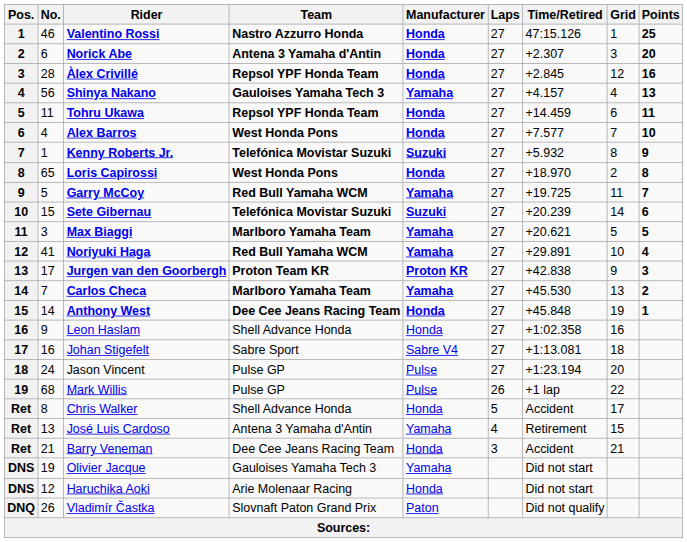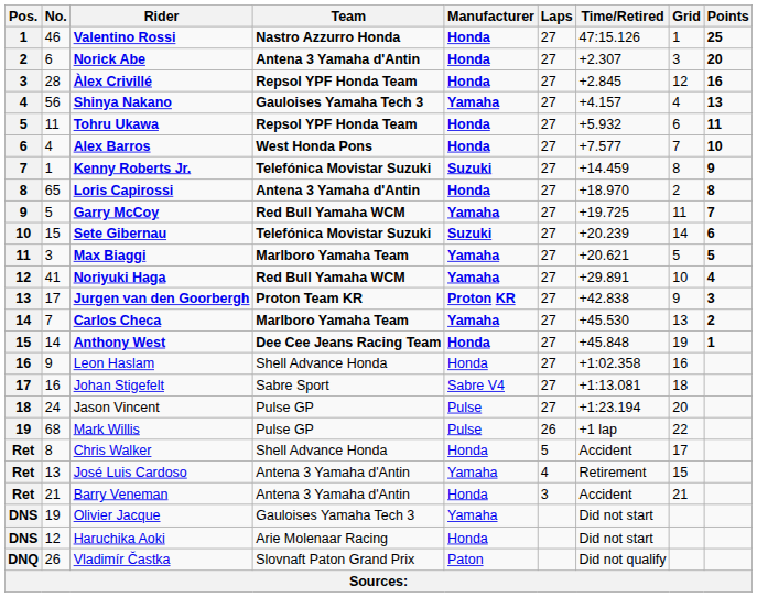Tohru Ukawa | Time/Retired: +14.459 -> +5.932
Kenny Roberts Jr. | Time/Retired: +5.932 -> +14.459
Loris Capirossi | Team: West Honda Pons -> Antena 3 Yamaha d'Antin
Barry Veneman | Team: Dee Cee Jeans Racing Team -> Antena 3 Yamaha d'Antin
